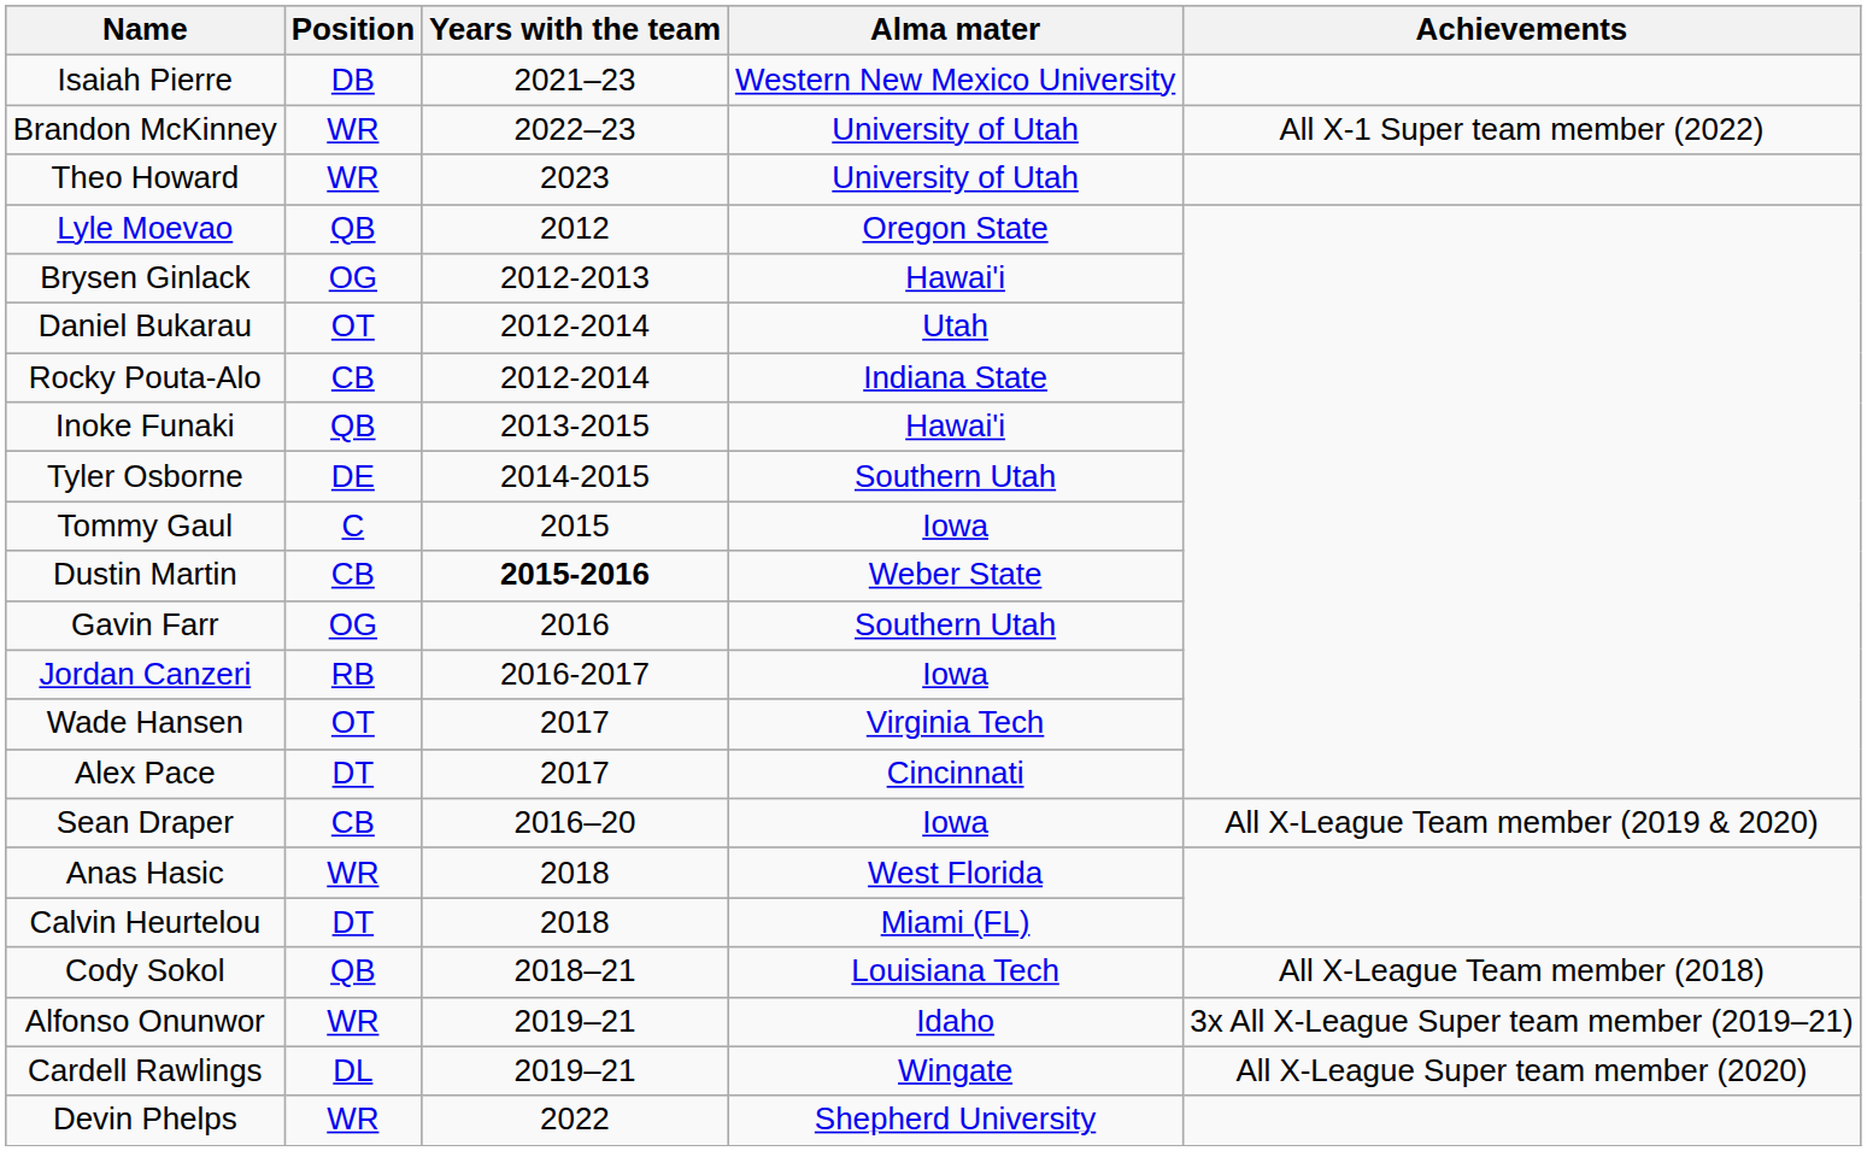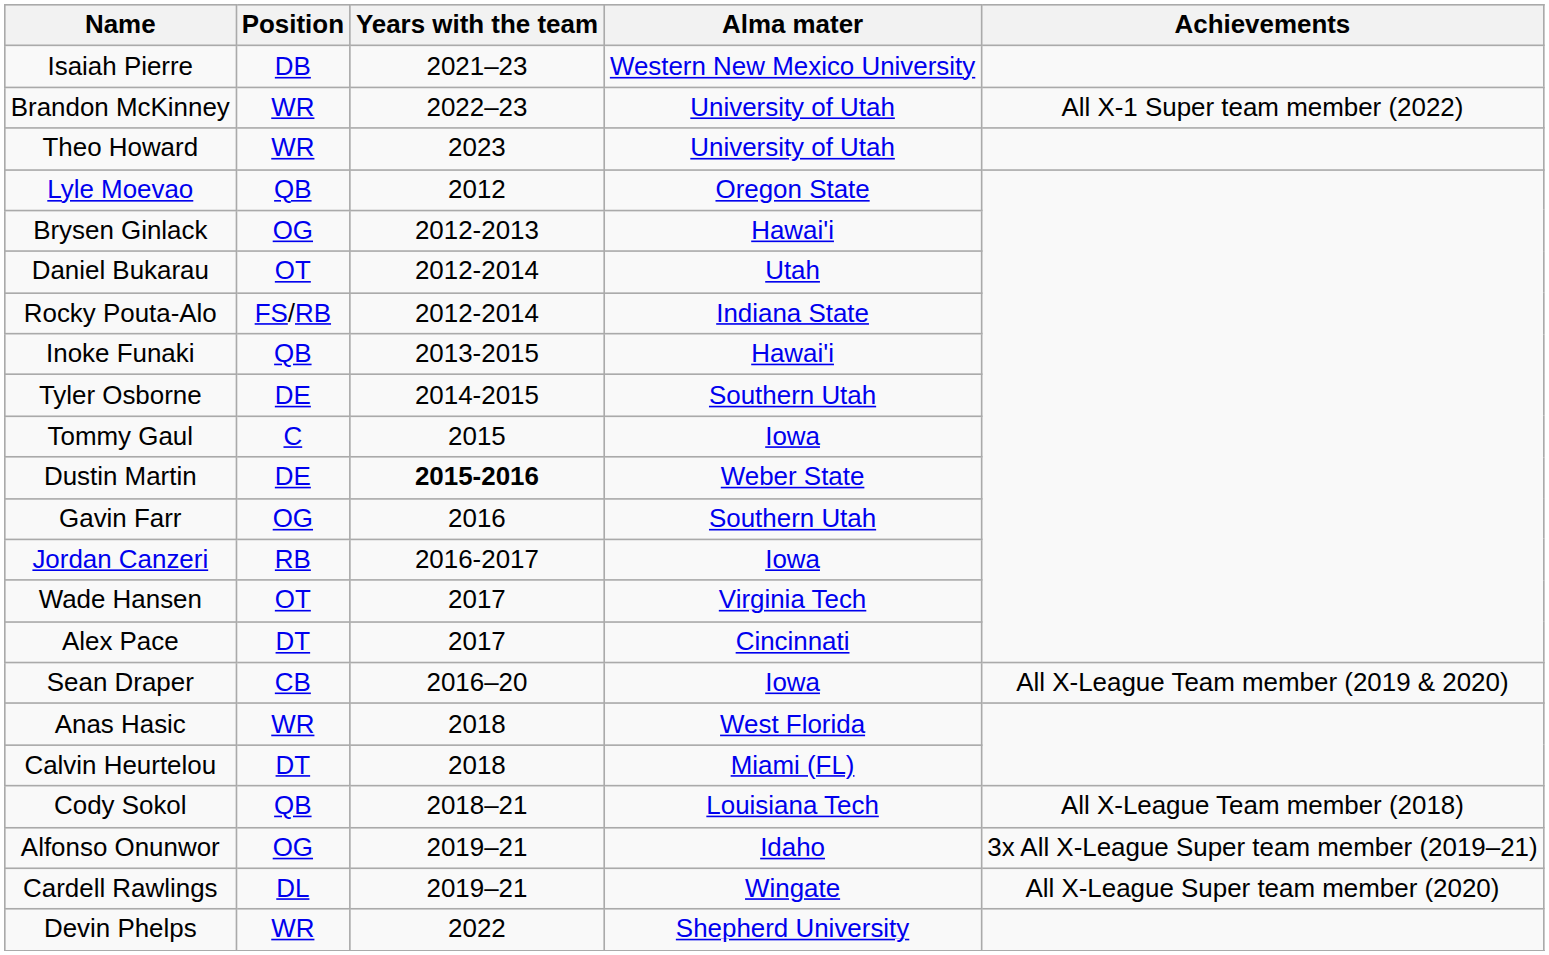Rocky Pouta-Alo | Position: CB -> FS/RB
Dustin Martin | Position: CB -> DE
Alfonso Onunwor | Position: WR -> OG
